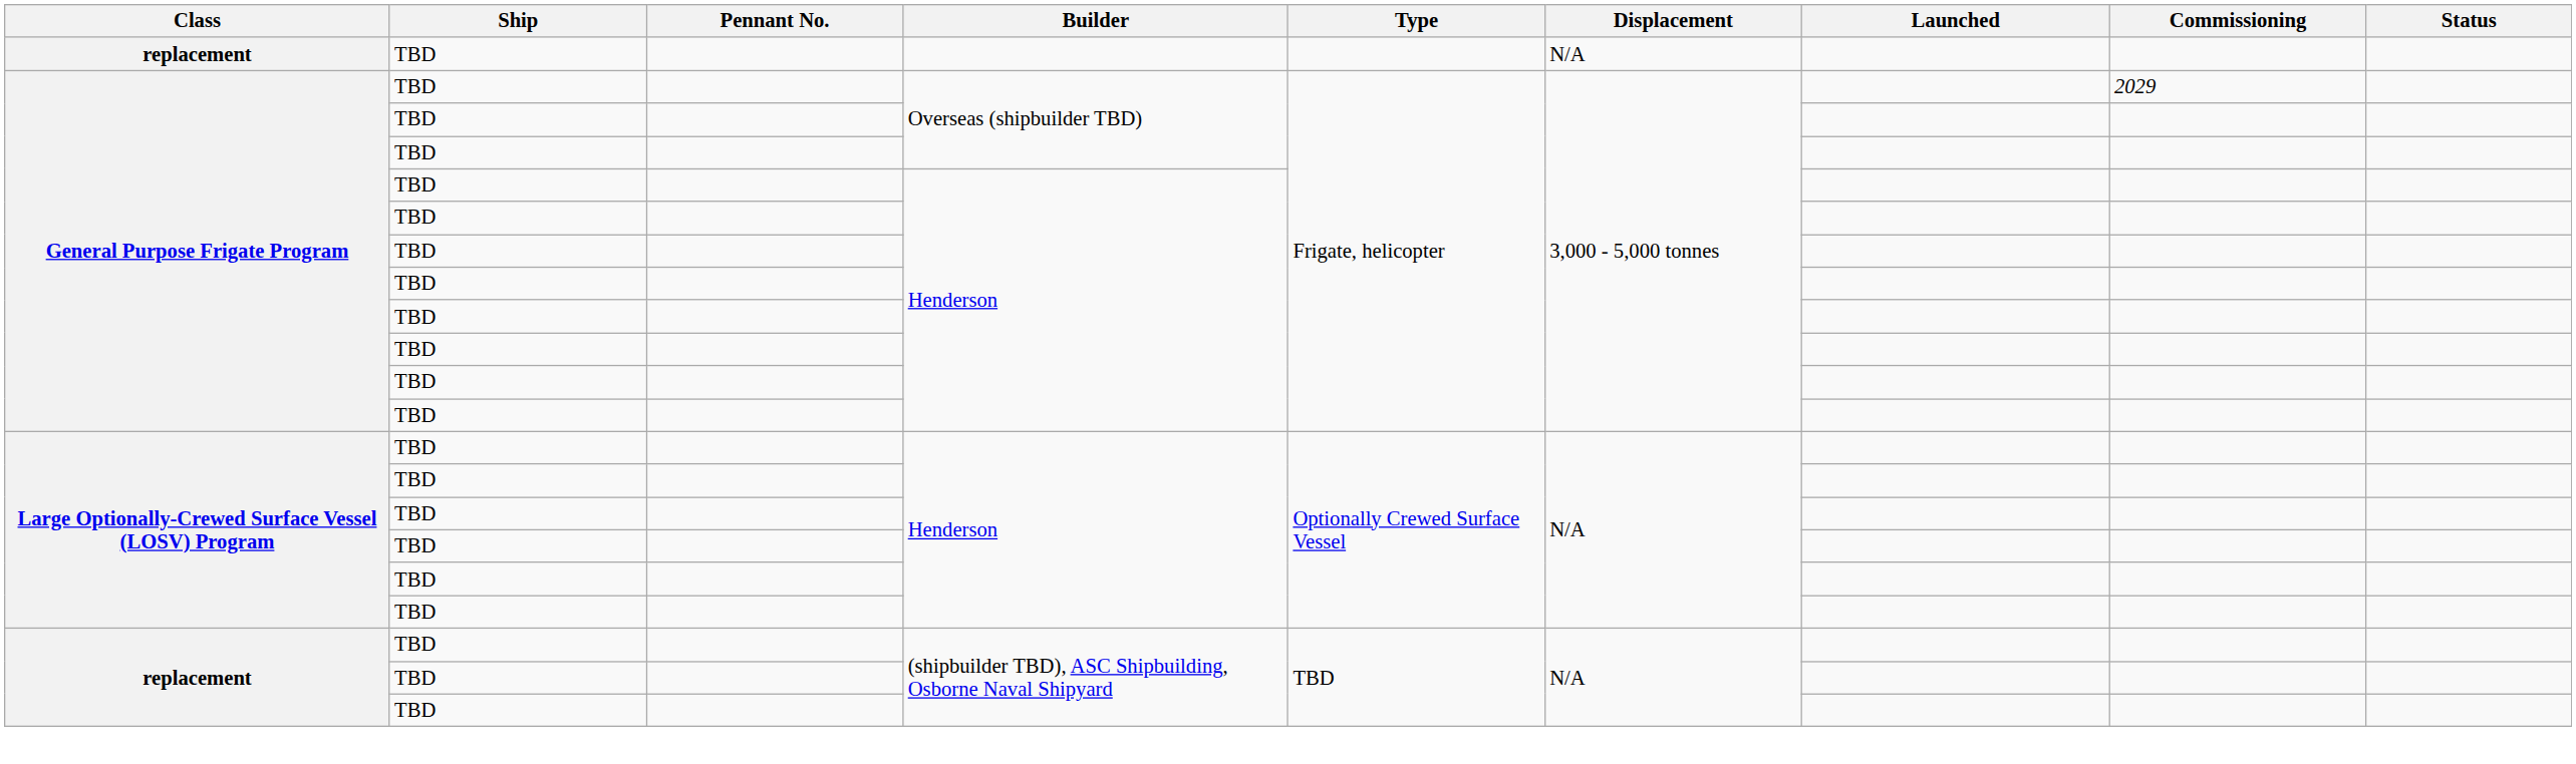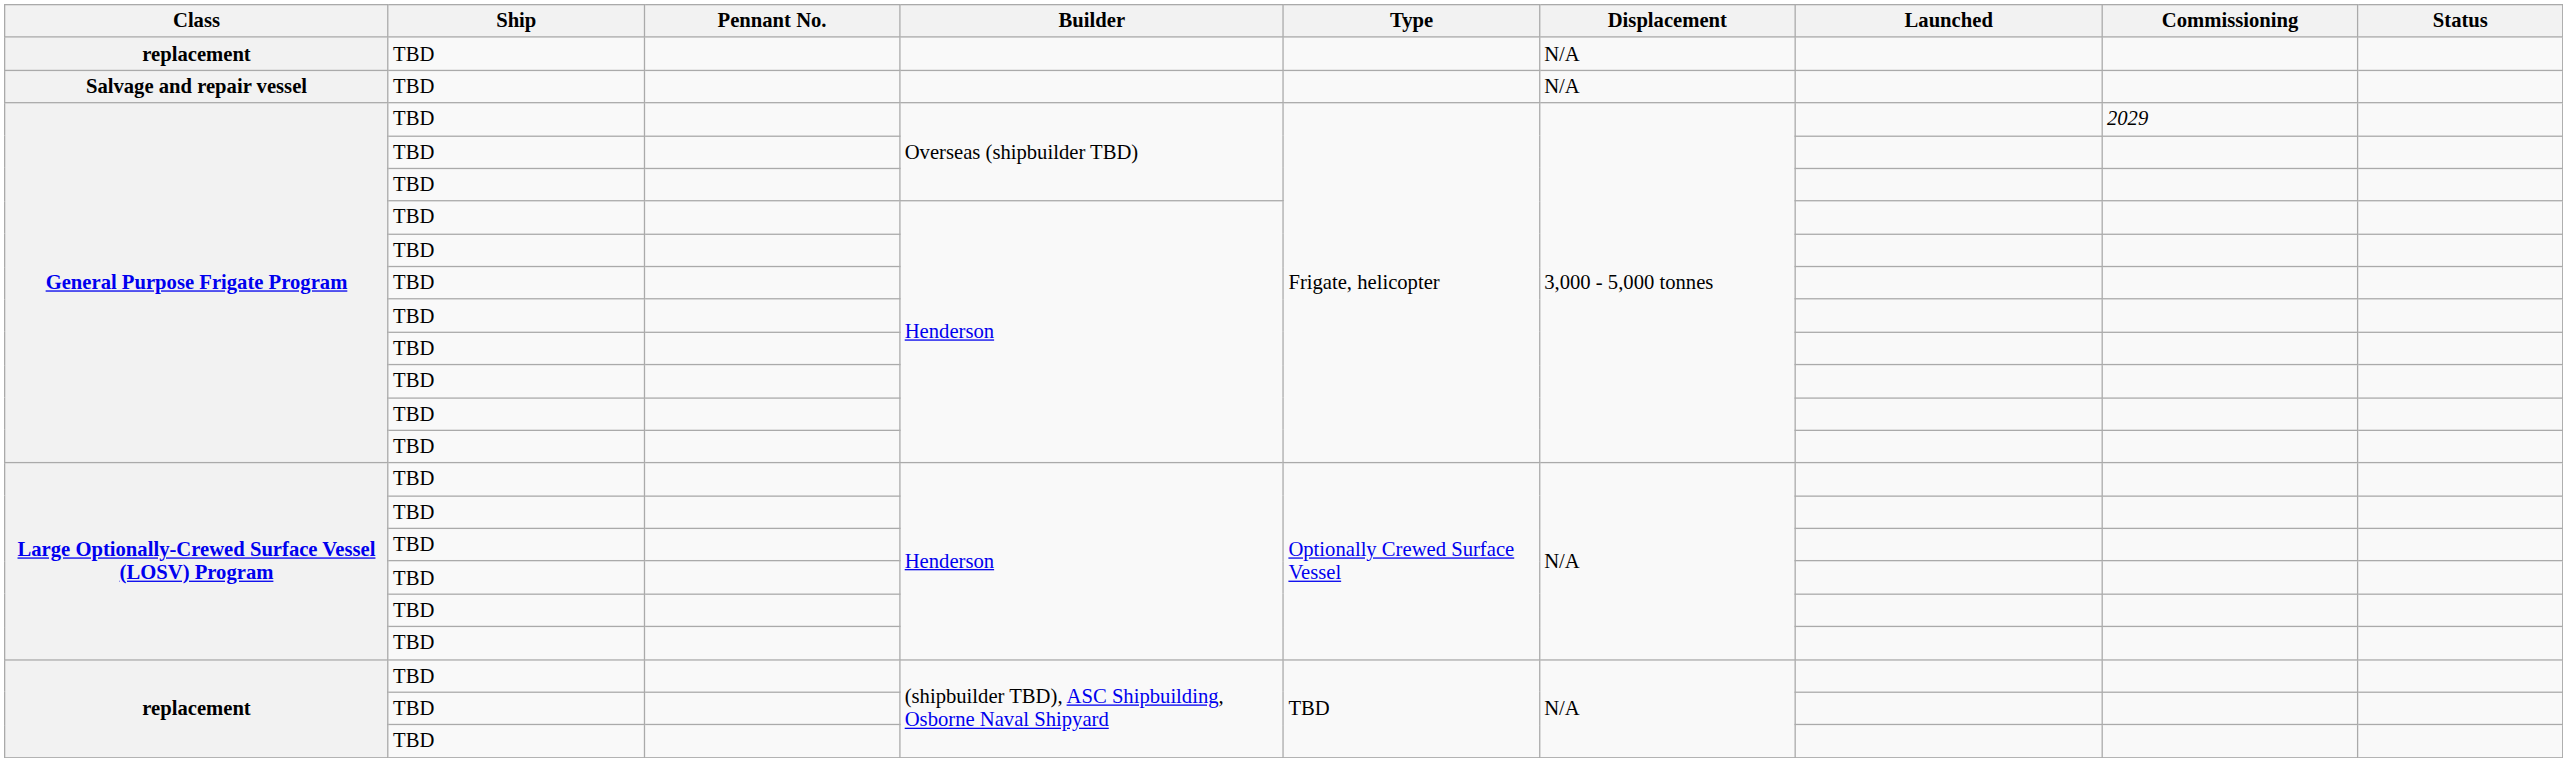+ row: Salvage and repair vessel | TBD | N/A
